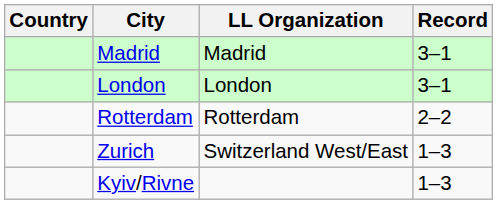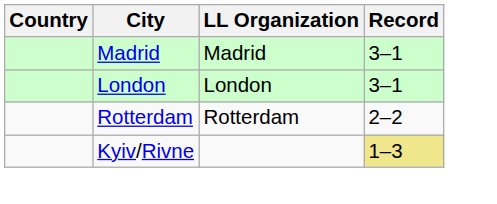- row: Zurich | Switzerland West/East | 1–3
Kyiv/Rivne | Record: no background -> khaki background
